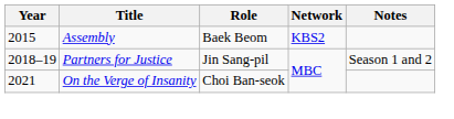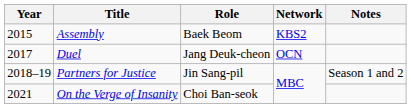+ row: 2017 | Duel | Jang Deuk-cheon | OCN
